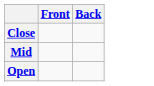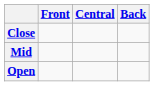+ column: Central
